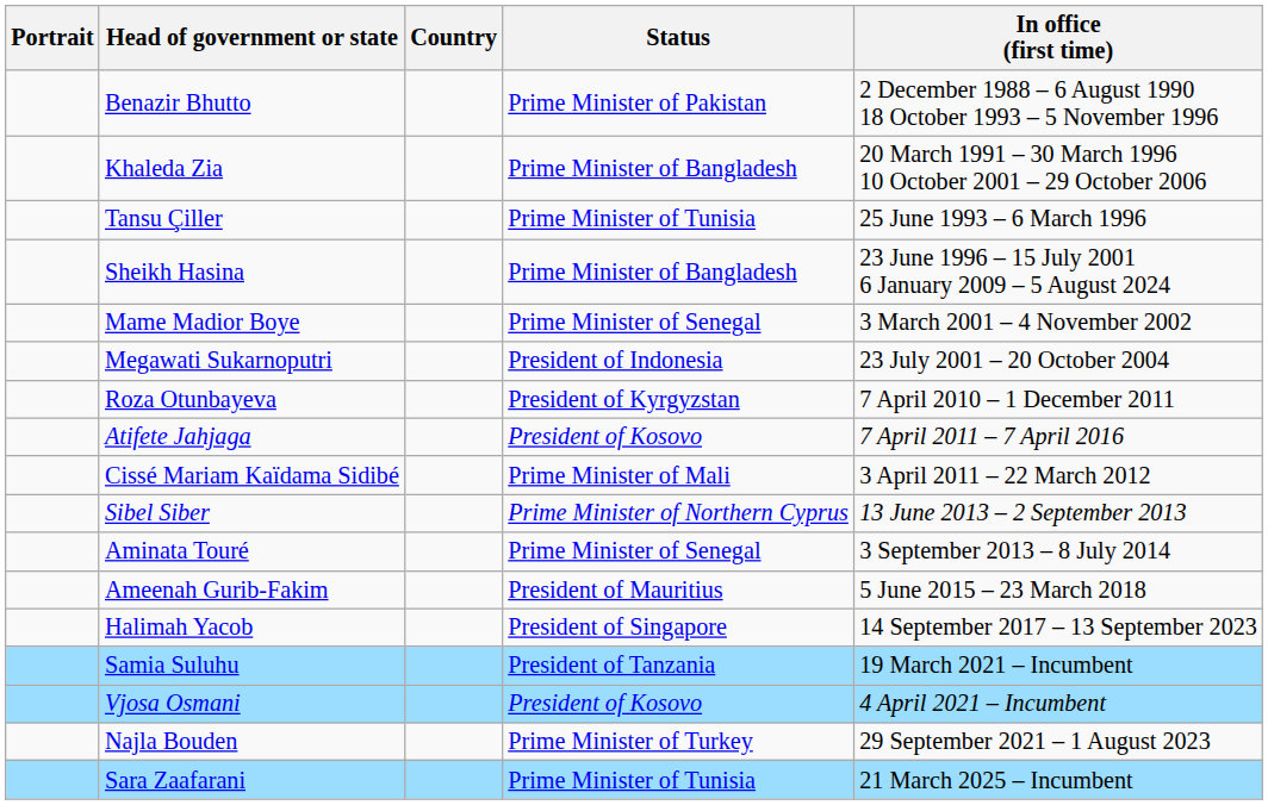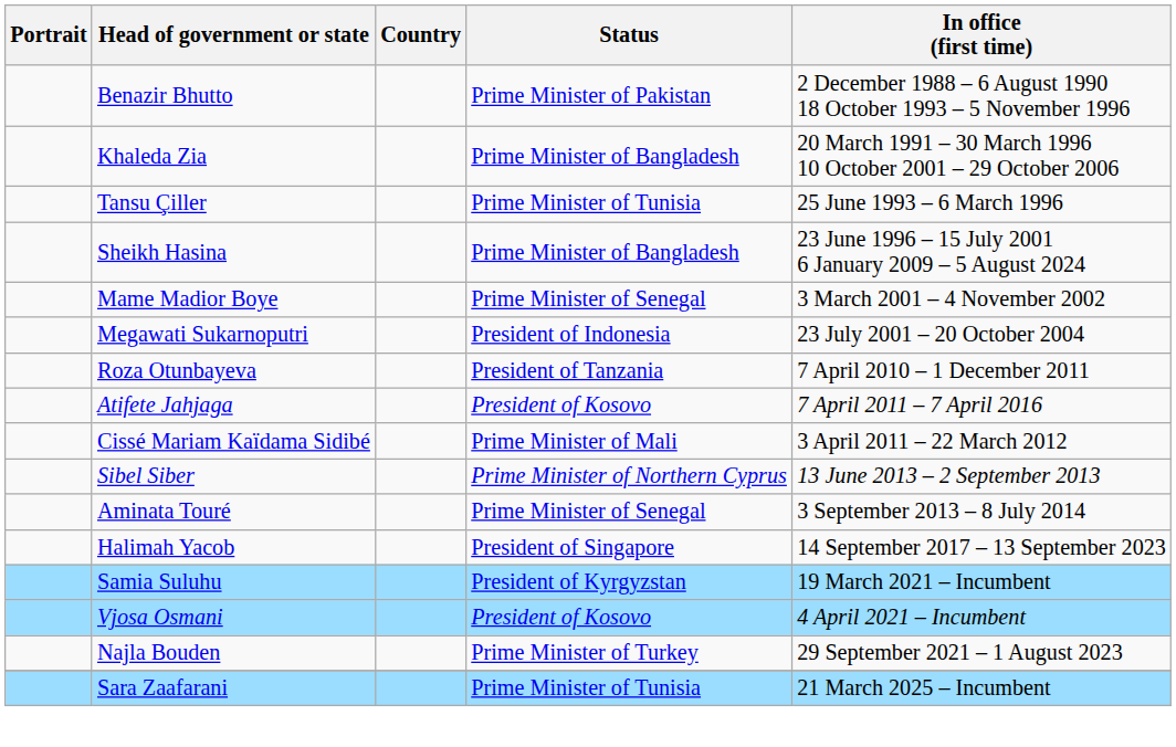Roza Otunbayeva | Status: President of Kyrgyzstan -> President of Tanzania
- row: Ameenah Gurib-Fakim | President of Mauritius | 5 June 2015 – 23 March 2018
Samia Suluhu | Status: President of Tanzania -> President of Kyrgyzstan
